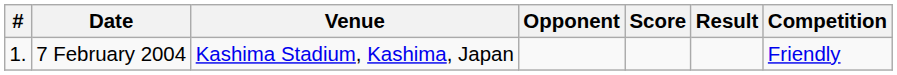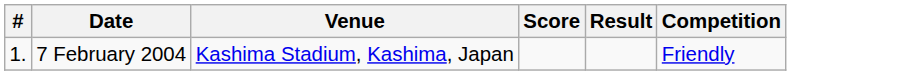- column: Opponent
